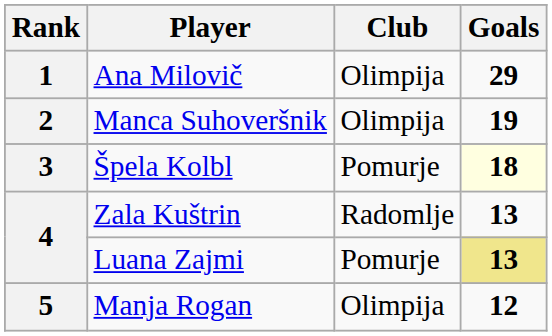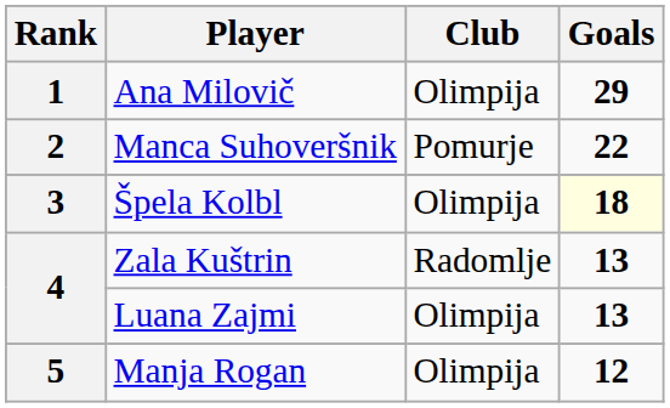Manca Suhoveršnik | Club: Olimpija -> Pomurje
Manca Suhoveršnik | Goals: 19 -> 22
Špela Kolbl | Club: Pomurje -> Olimpija
Luana Zajmi | Club: Pomurje -> Olimpija
Luana Zajmi | Goals: khaki background -> no background
